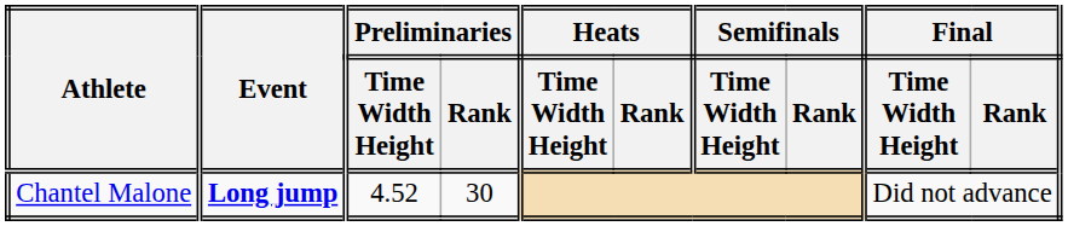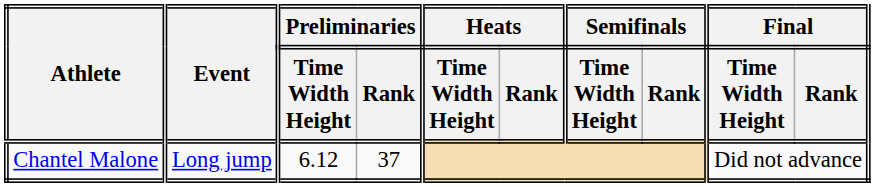Chantel Malone | Event: bold -> normal
Chantel Malone | Preliminaries / Time Width Height: 4.52 -> 6.12
Chantel Malone | Preliminaries / Rank: 30 -> 37
